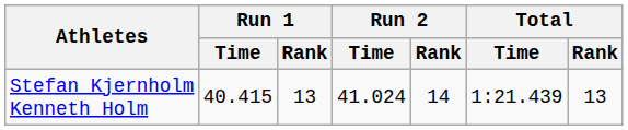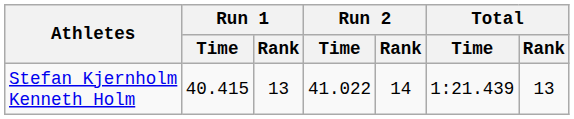Stefan Kjernholm Kenneth Holm | Run 2 / Time: 41.024 -> 41.022
